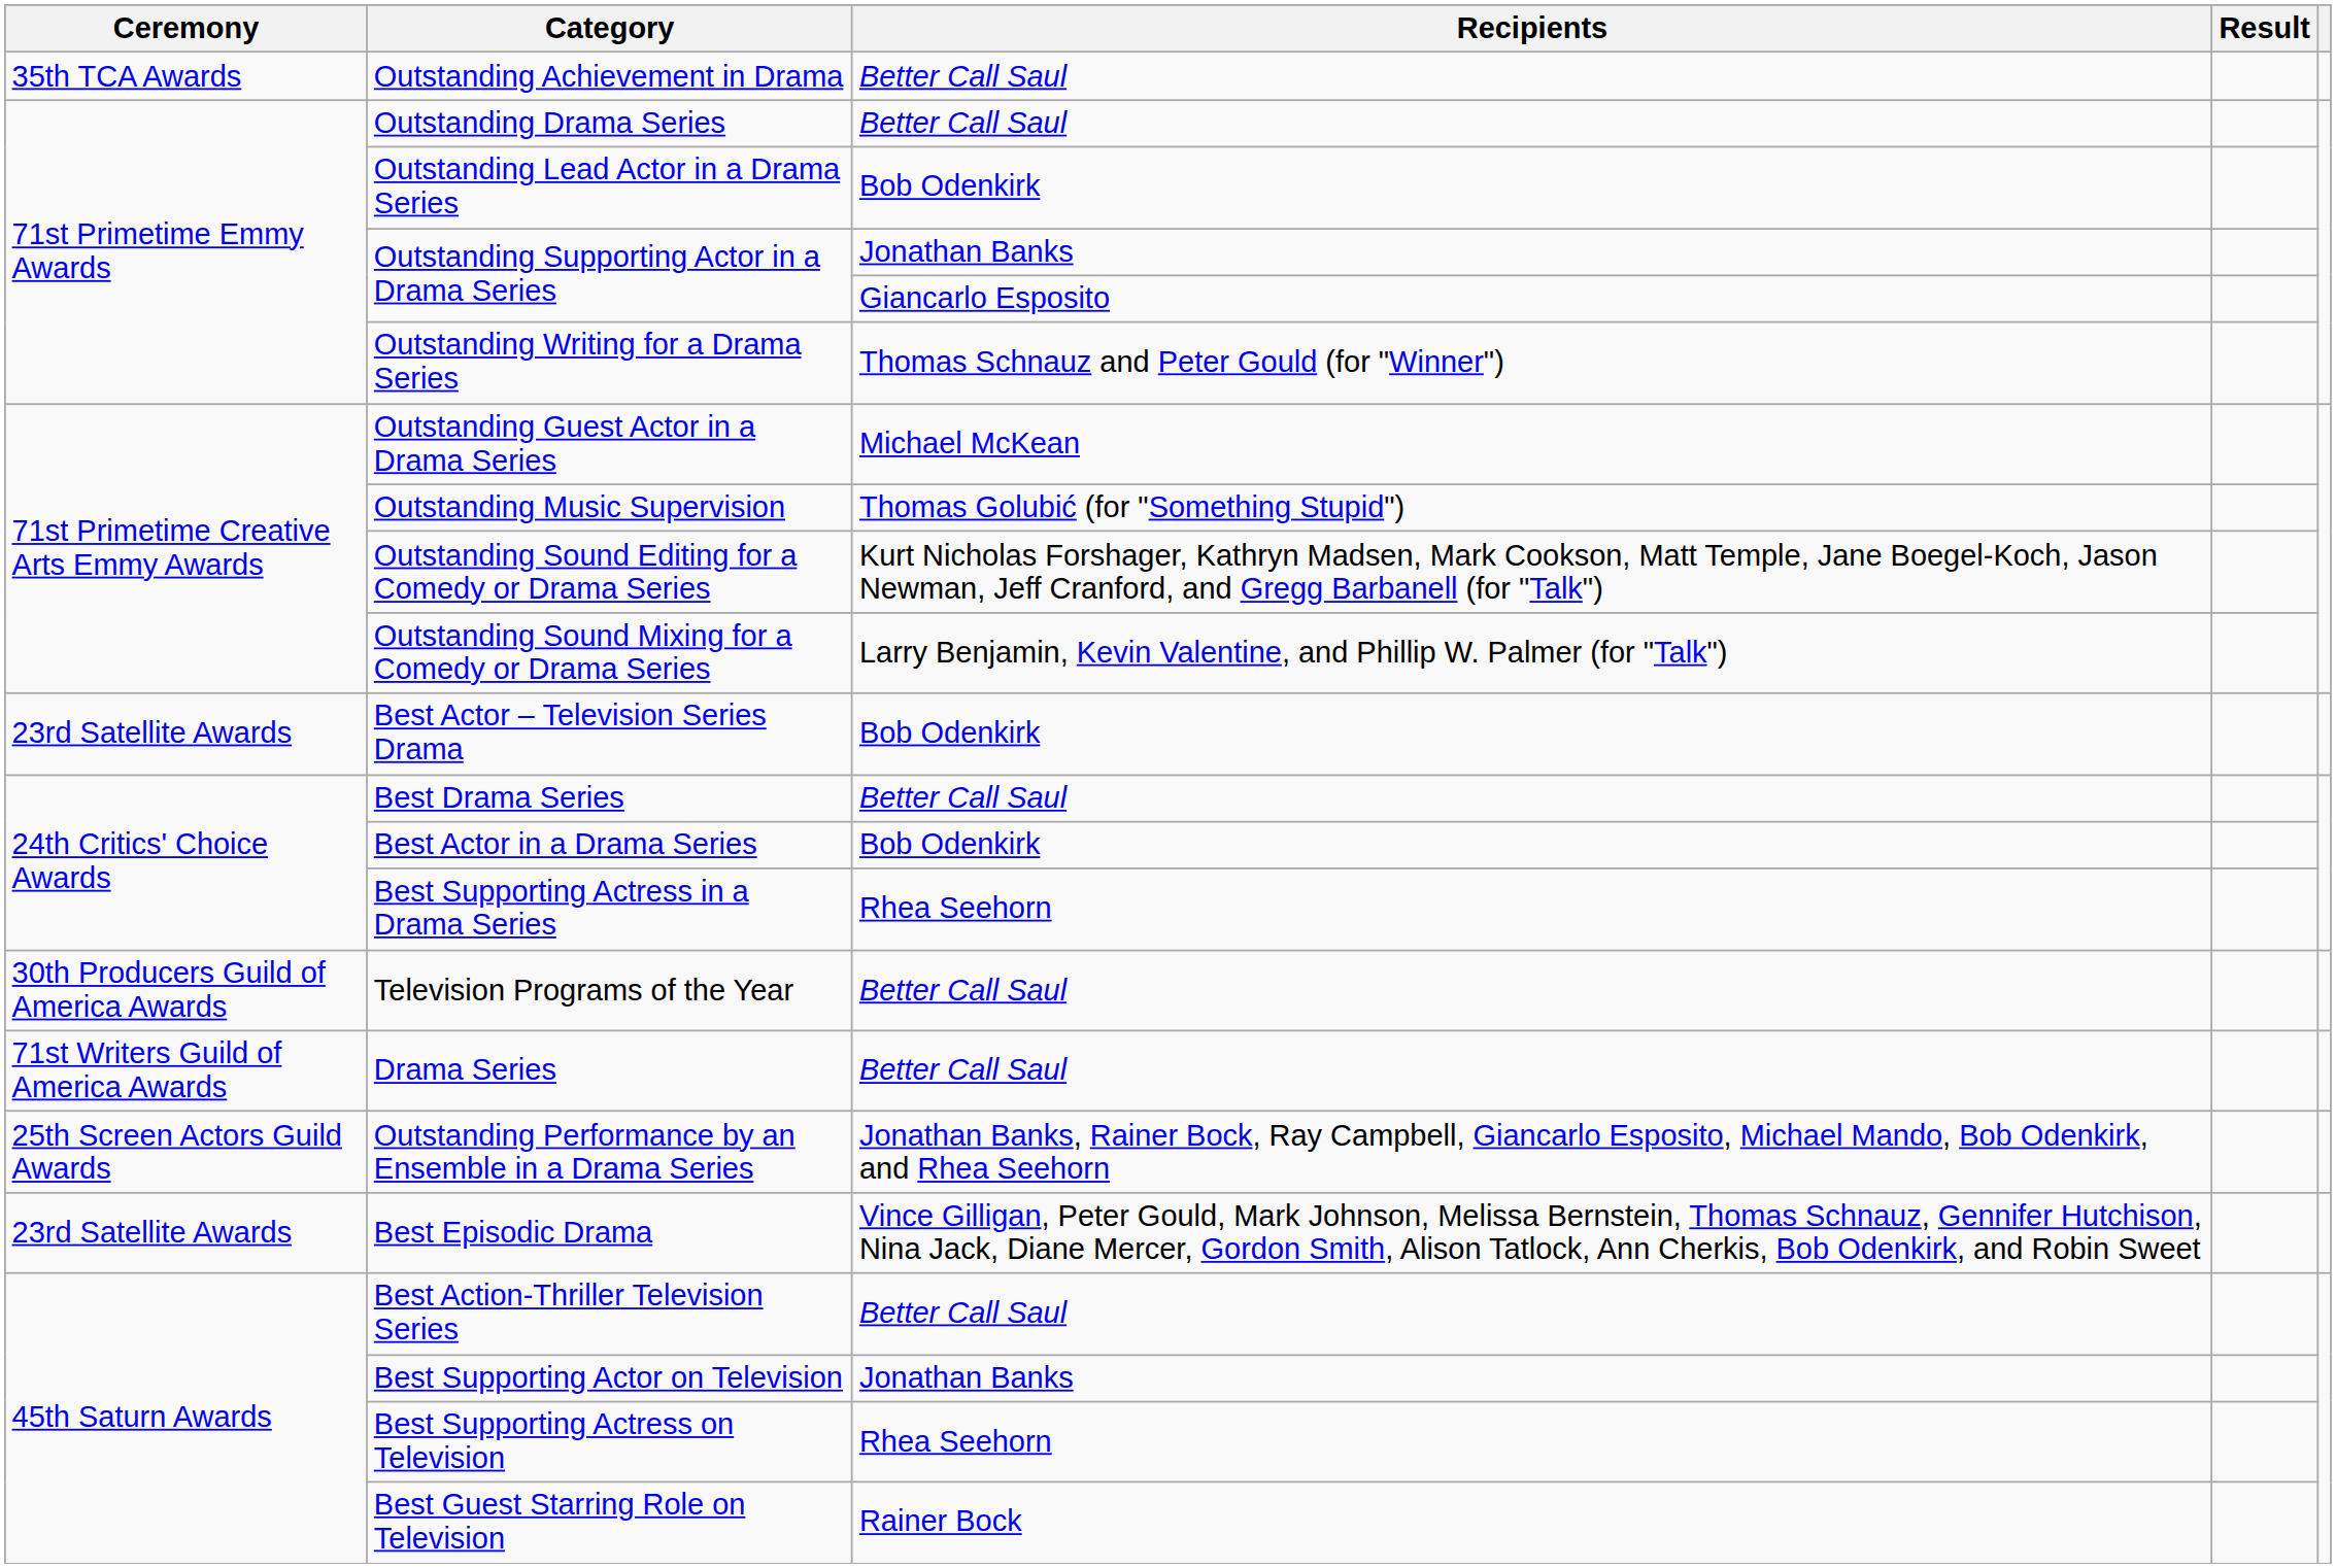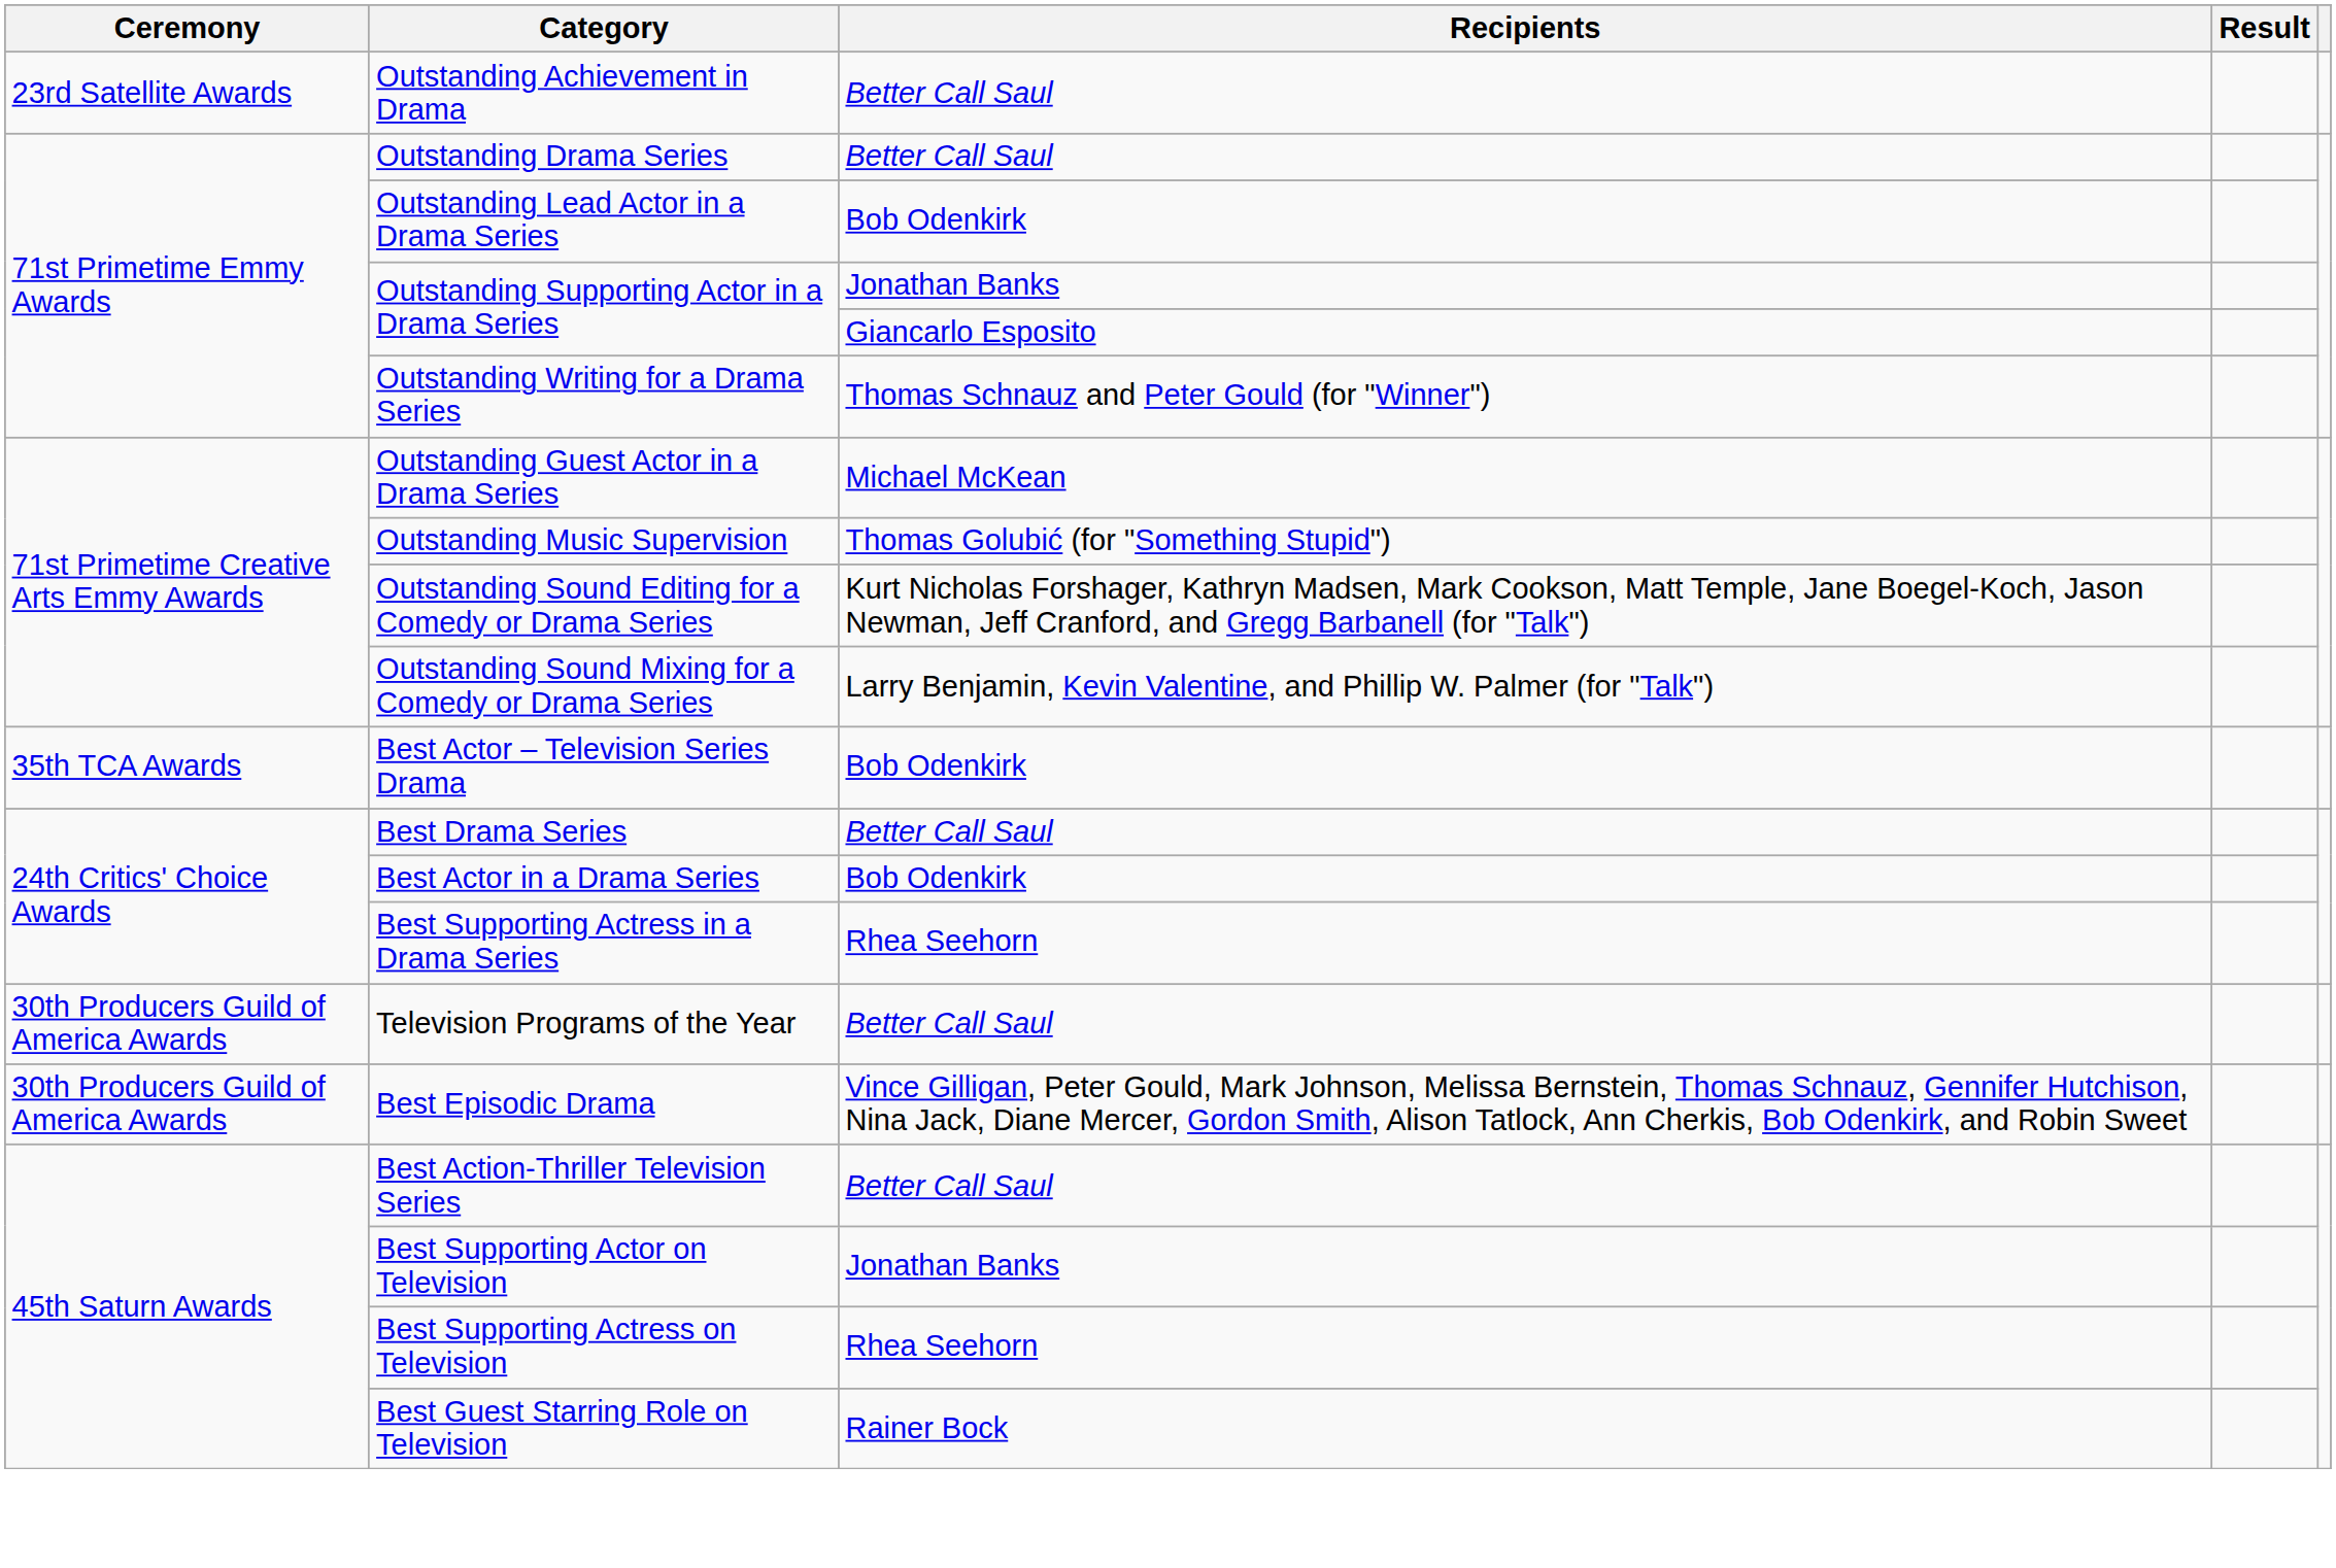Outstanding Achievement in Drama | Ceremony: 35th TCA Awards -> 23rd Satellite Awards
Best Actor – Television Series Drama | Ceremony: 23rd Satellite Awards -> 35th TCA Awards
- row: 71st Writers Guild of America Awards | Drama Series | Better Call Saul
- row: 25th Screen Actors Guild Awards | Outstanding Performance by an Ensemble in a Drama Series | Jonathan Banks, Rainer Bock, Ray Campbell, Giancarlo Esposito, Michael Mando, Bob Odenkirk, and Rhea Seehorn
Best Episodic Drama | Ceremony: 23rd Satellite Awards -> 30th Producers Guild of America Awards
